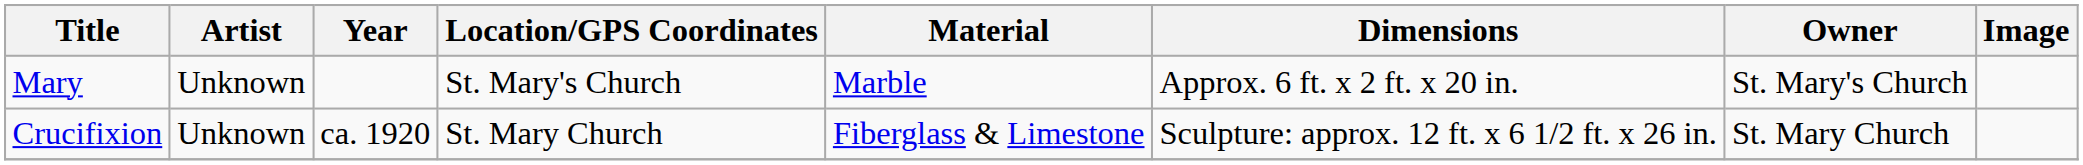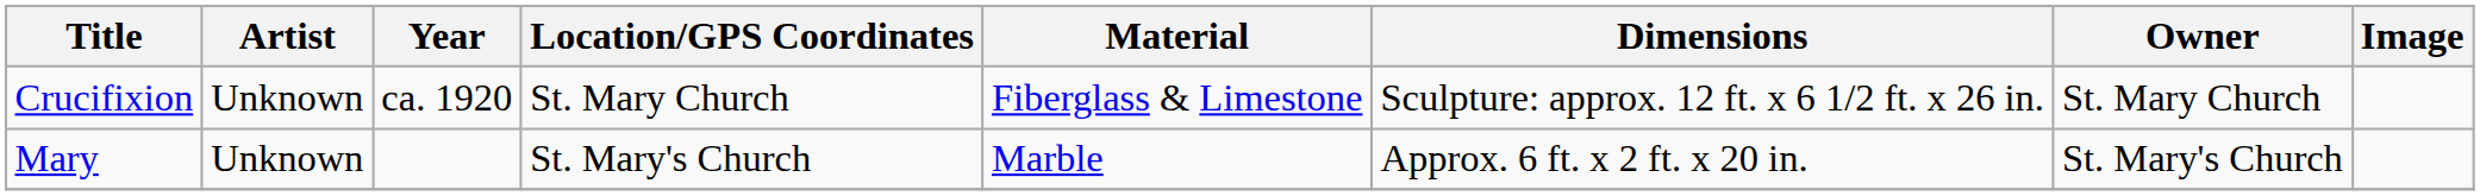rows swapped: Crucifixion <-> Mary
